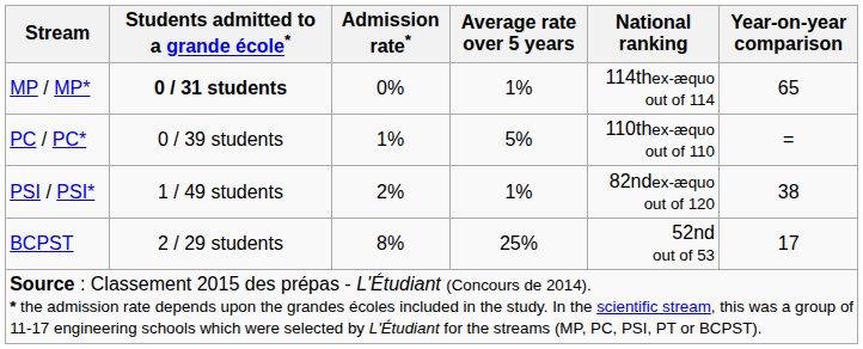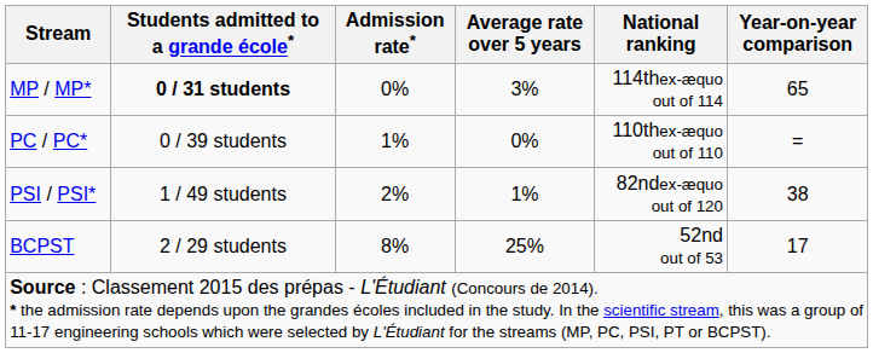MP / MP* | Average rate over 5 years: 1% -> 3%
PC / PC* | Average rate over 5 years: 5% -> 0%
